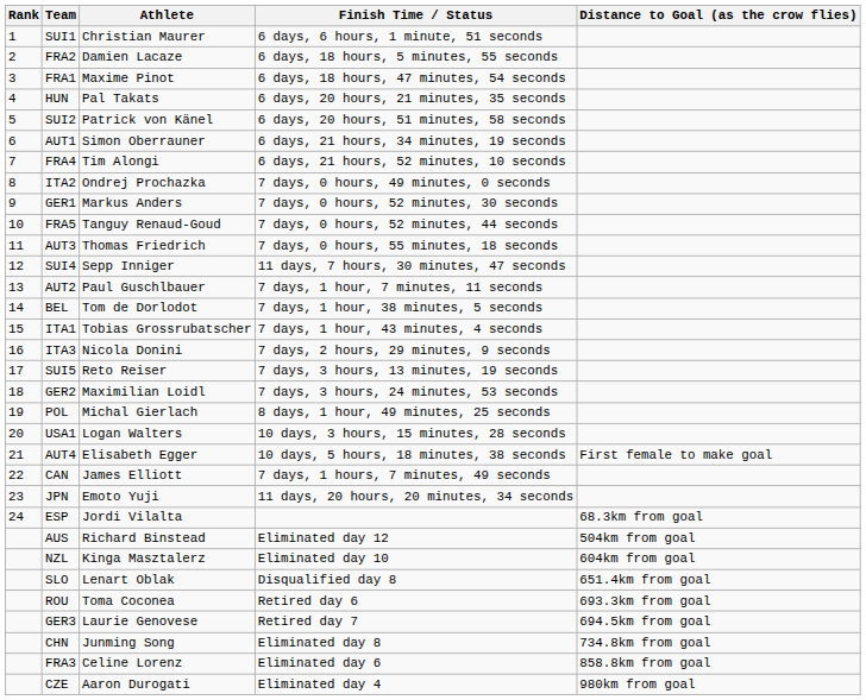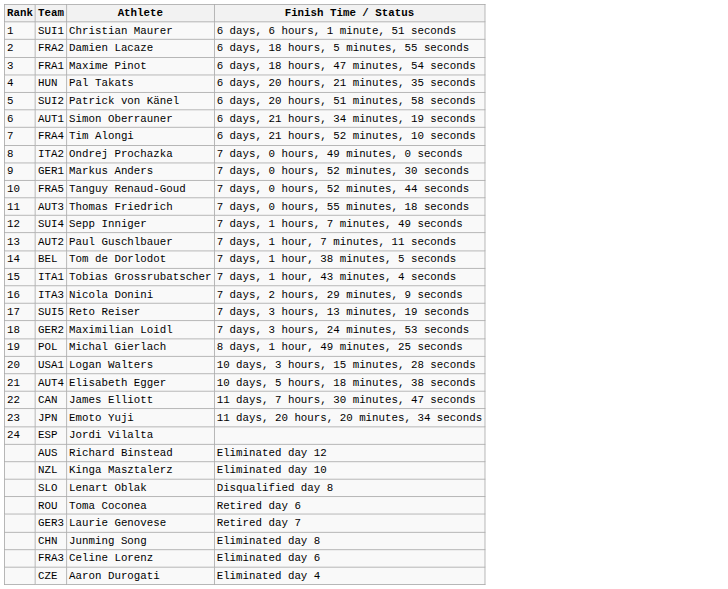- column: Distance to Goal (as the crow flies) | First female to make goal | 68.3km from goal | 504km from goal | 604km from goal | 651.4km from goal | 693.3km from goal | 694.5km from goal | 734.8km from goal | 858.8km from goal | 980km from goal
SUI4 | Finish Time / Status: 11 days, 7 hours, 30 minutes, 47 seconds -> 7 days, 1 hours, 7 minutes, 49 seconds
CAN | Finish Time / Status: 7 days, 1 hours, 7 minutes, 49 seconds -> 11 days, 7 hours, 30 minutes, 47 seconds
